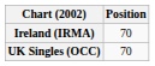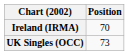UK Singles (OCC) | Position: 70 -> 73
